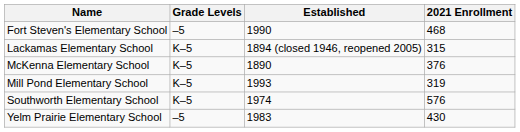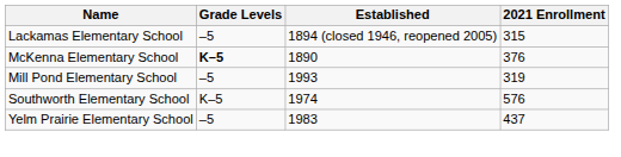- row: Fort Steven's Elementary School | –5 | 1990 | 468
Lackamas Elementary School | Grade Levels: K–5 -> –5
McKenna Elementary School | Grade Levels: normal -> bold
Mill Pond Elementary School | Grade Levels: K–5 -> –5
Yelm Prairie Elementary School | 2021 Enrollment: 430 -> 437
